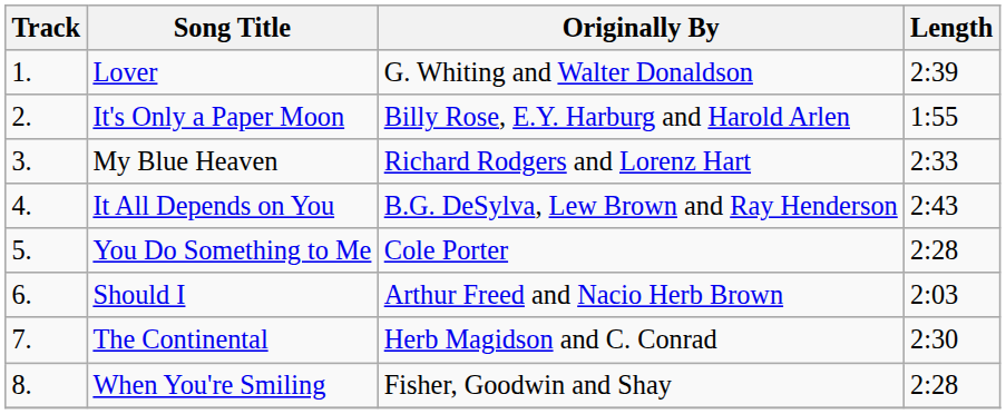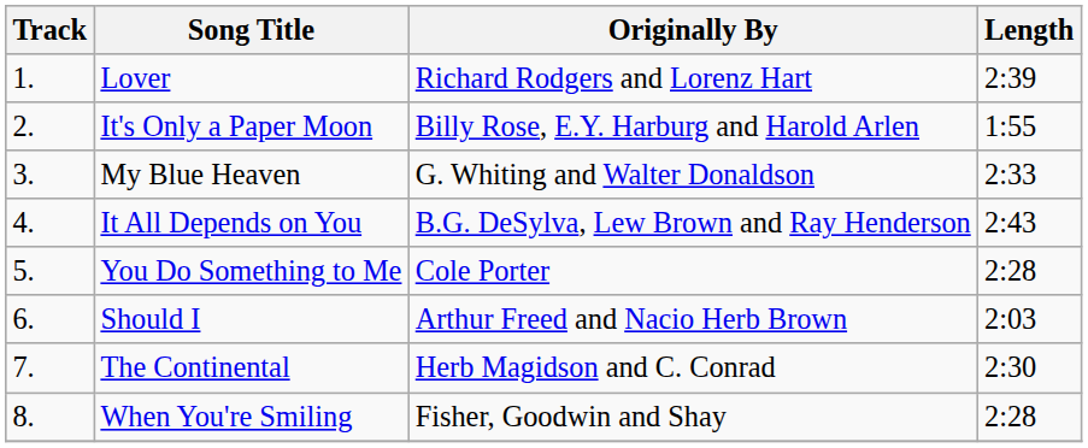Lover | Originally By: G. Whiting and Walter Donaldson -> Richard Rodgers and Lorenz Hart
My Blue Heaven | Originally By: Richard Rodgers and Lorenz Hart -> G. Whiting and Walter Donaldson
